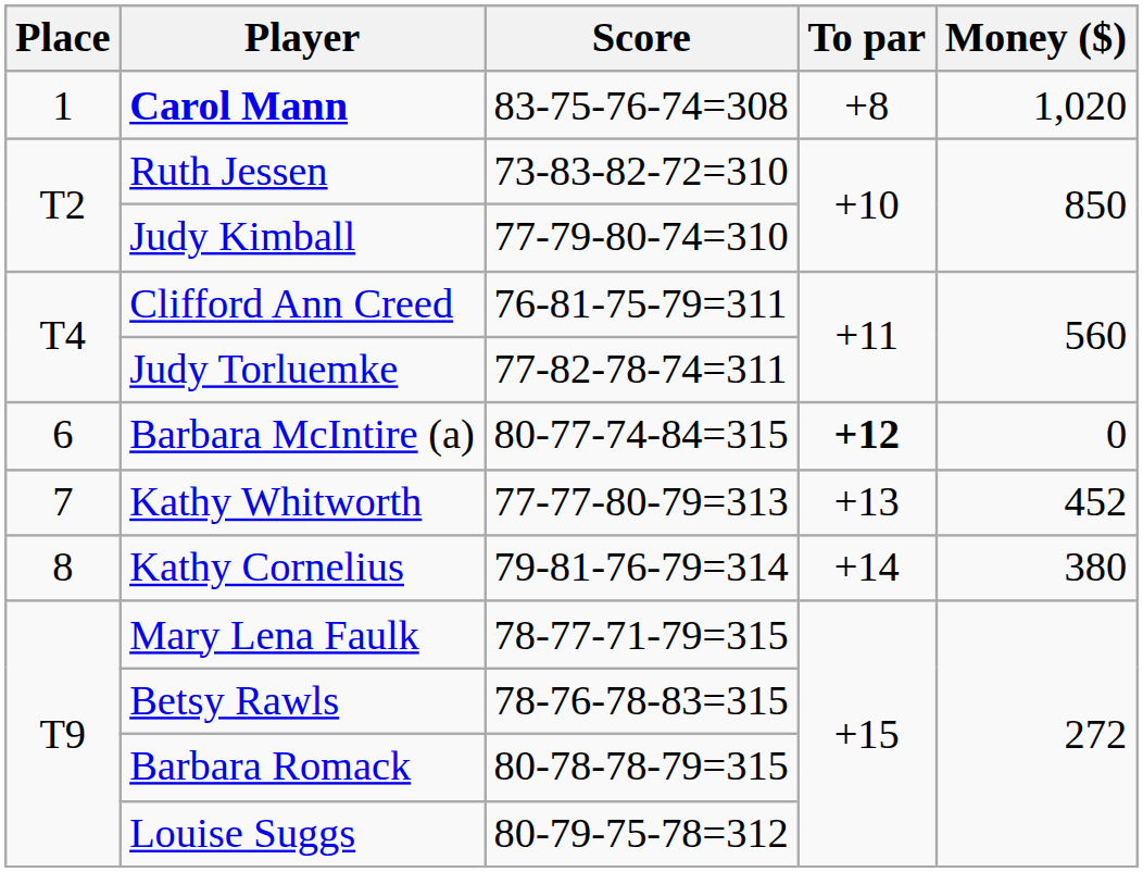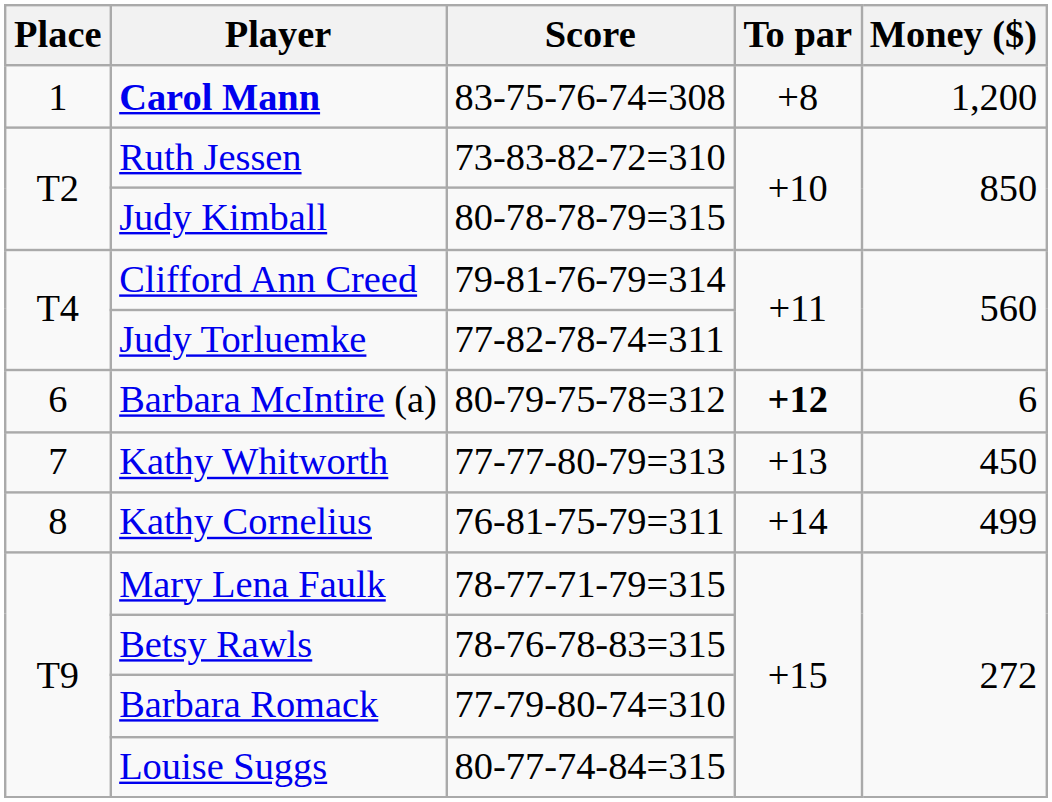Carol Mann | Money ($): 1,020 -> 1,200
Judy Kimball | Score: 77-79-80-74=310 -> 80-78-78-79=315
Clifford Ann Creed | Score: 76-81-75-79=311 -> 79-81-76-79=314
Barbara McIntire (a) | Score: 80-77-74-84=315 -> 80-79-75-78=312
Barbara McIntire (a) | Money ($): 0 -> 6
Kathy Whitworth | Money ($): 452 -> 450
Kathy Cornelius | Score: 79-81-76-79=314 -> 76-81-75-79=311
Kathy Cornelius | Money ($): 380 -> 499
Barbara Romack | Score: 80-78-78-79=315 -> 77-79-80-74=310
Louise Suggs | Score: 80-79-75-78=312 -> 80-77-74-84=315
